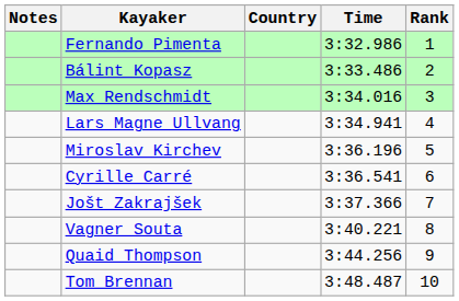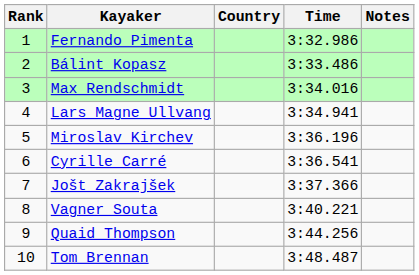columns swapped: Rank <-> Notes
